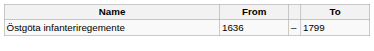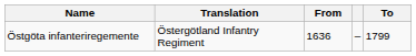+ column: Translation | Östergötland Infantry Regiment
